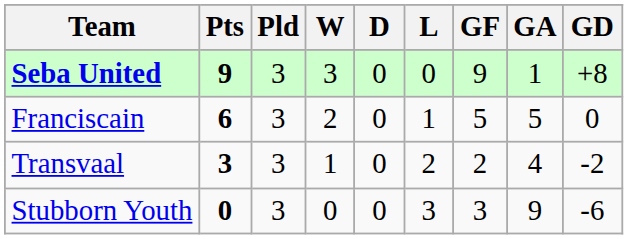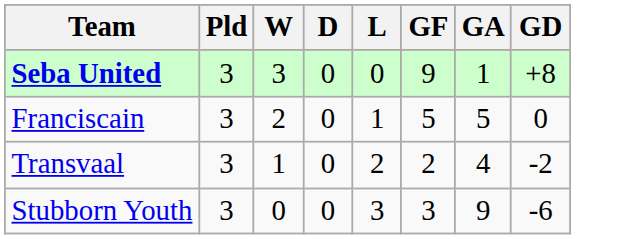- column: Pts | 9 | 6 | 3 | 0
